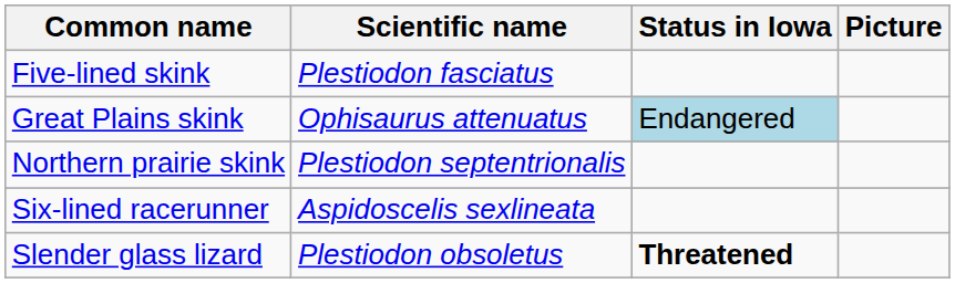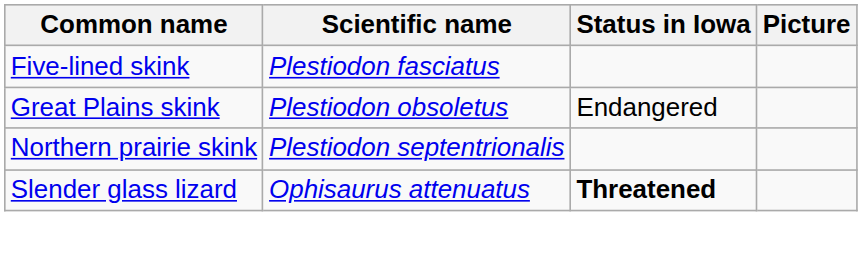Great Plains skink | Scientific name: Ophisaurus attenuatus -> Plestiodon obsoletus
Great Plains skink | Status in Iowa: lightblue background -> no background
- row: Six-lined racerunner | Aspidoscelis sexlineata
Slender glass lizard | Scientific name: Plestiodon obsoletus -> Ophisaurus attenuatus
